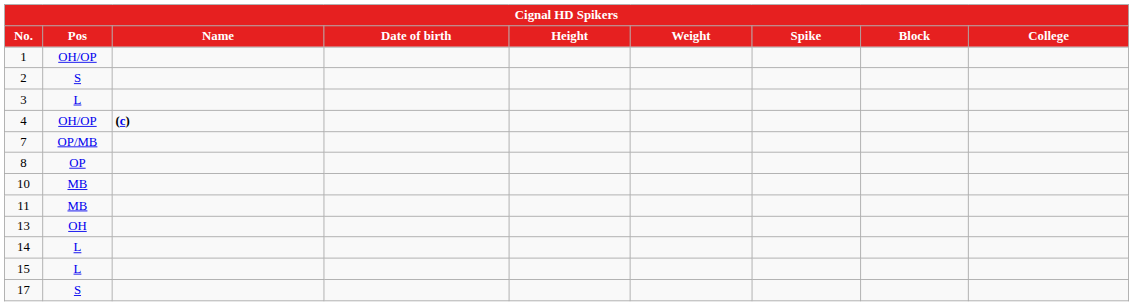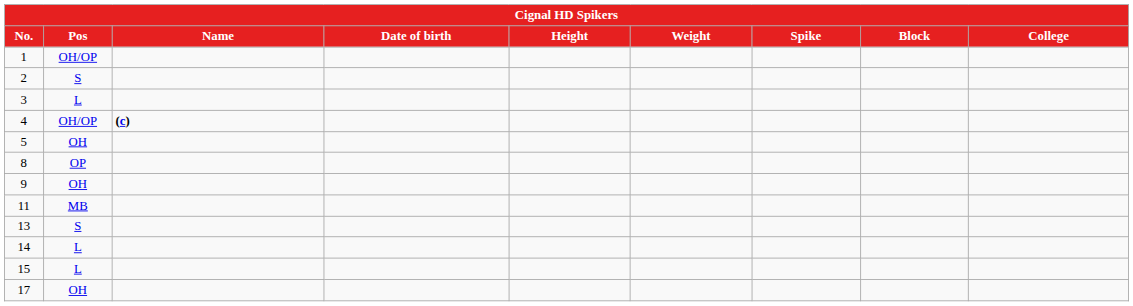+ row: 5 | OH
- row: 7 | OP/MB
+ row: 9 | OH
- row: 10 | MB
13 | Pos: OH -> S
17 | Pos: S -> OH
